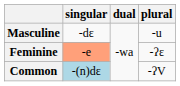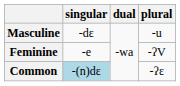Feminine | singular: lightsalmon background -> no background
Feminine | plural: -ʔɛ -> -ʔV
Common | plural: -ʔV -> -ʔɛ
